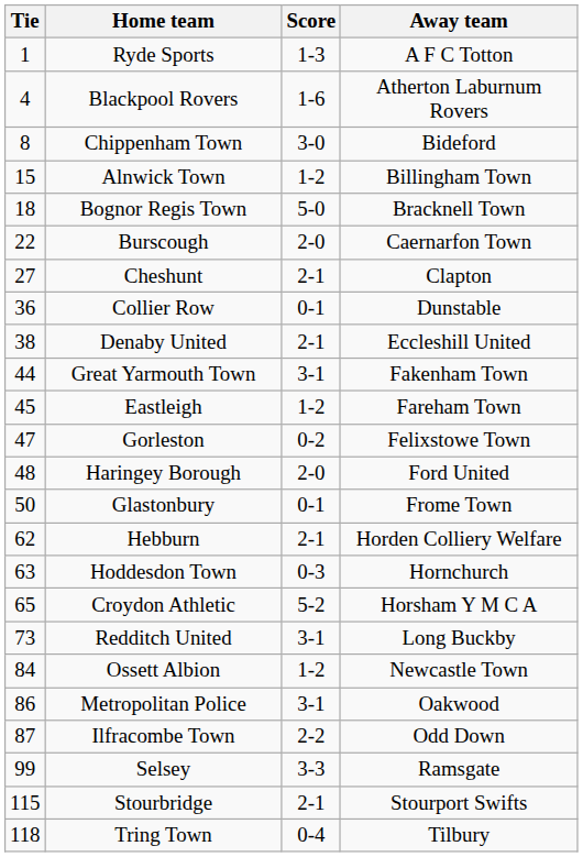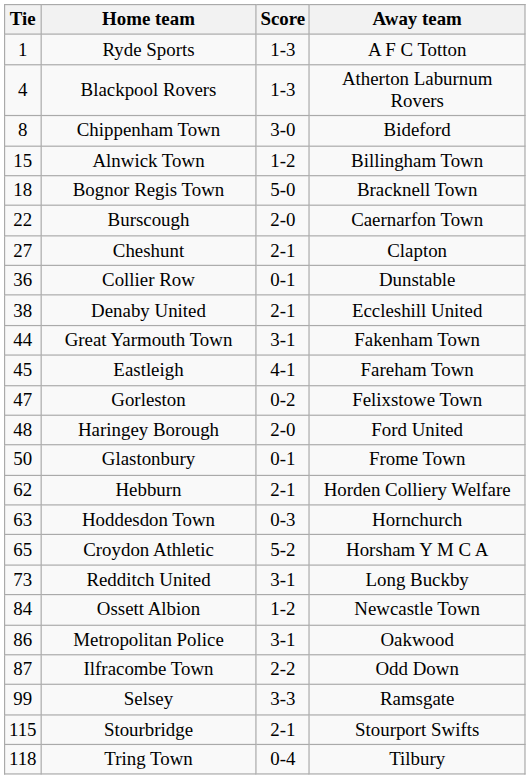Blackpool Rovers | Score: 1-6 -> 1-3
Eastleigh | Score: 1-2 -> 4-1
